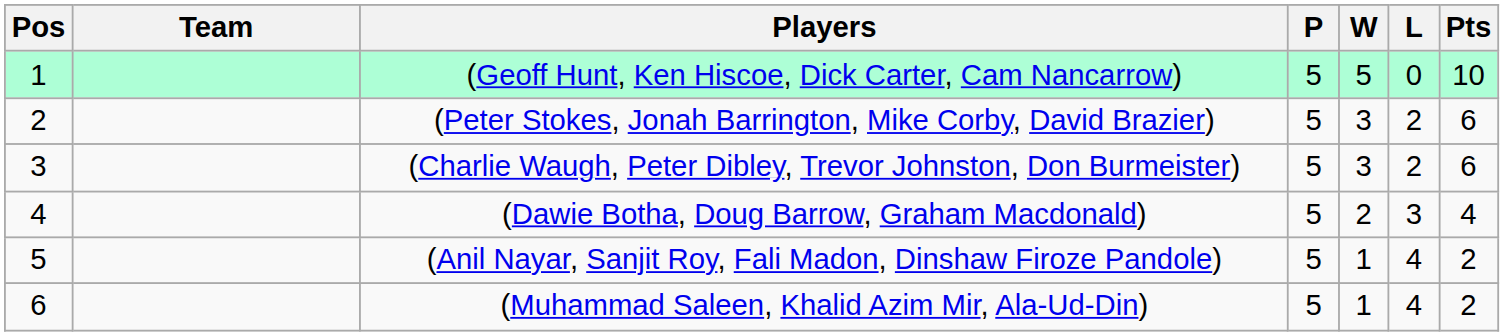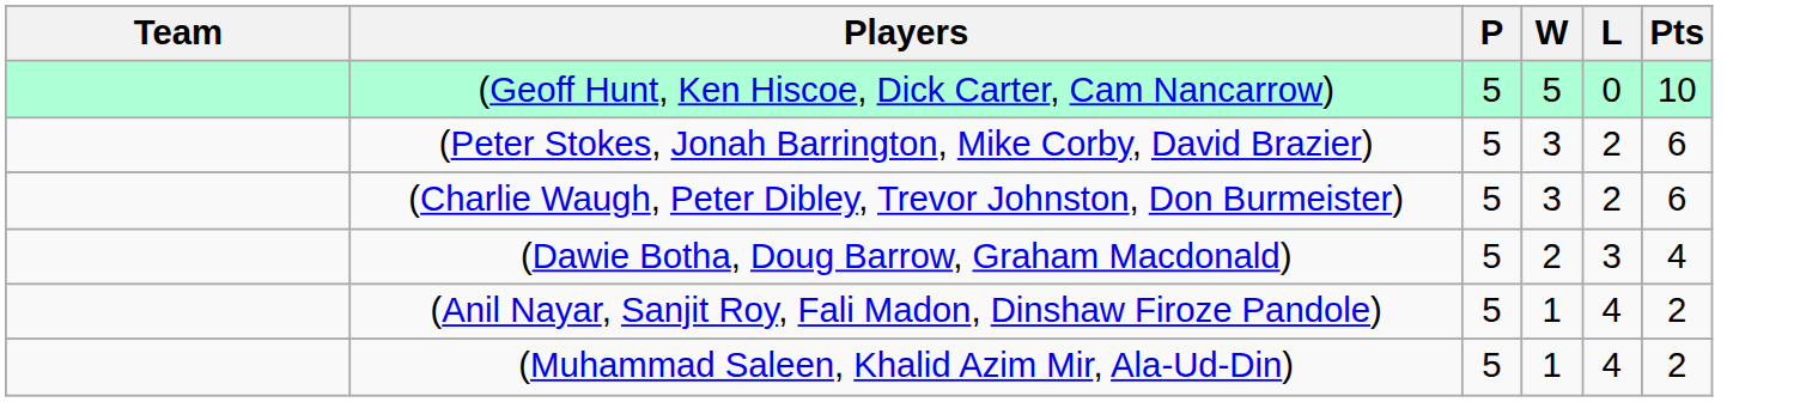- column: Pos | 1 | 2 | 3 | 4 | 5 | 6
